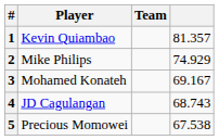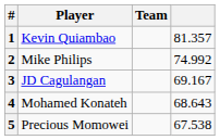2 | column 4: 74.929 -> 74.992
3 | Player: Mohamed Konateh -> JD Cagulangan
4 | Player: JD Cagulangan -> Mohamed Konateh
4 | column 4: 68.743 -> 68.643
